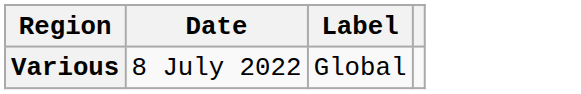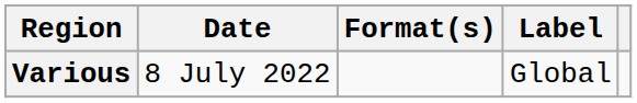+ column: Format(s)
